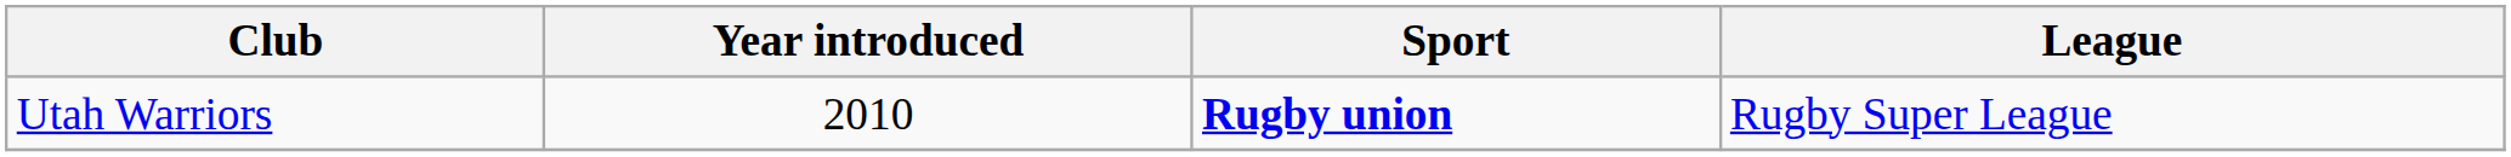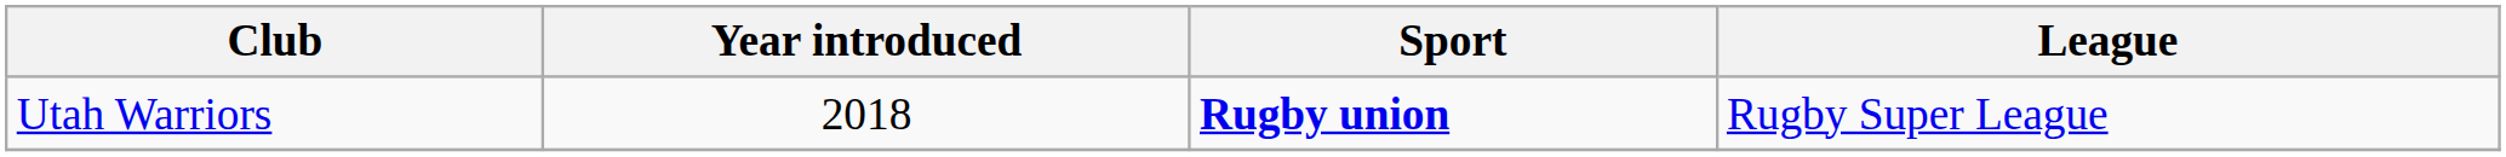Utah Warriors | Year introduced: 2010 -> 2018
